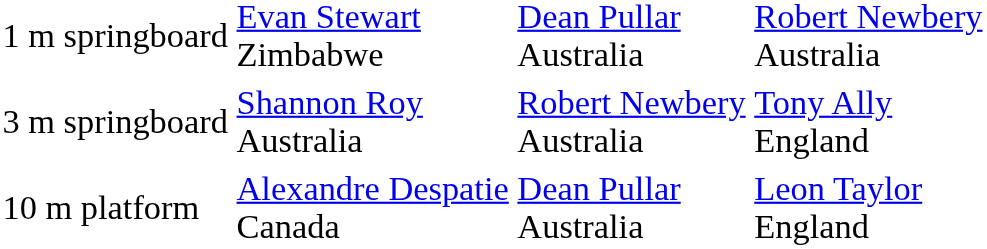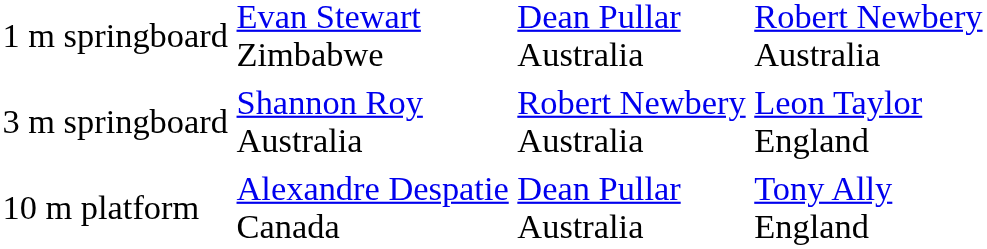3 m springboard | column 4: Tony Ally England -> Leon Taylor England
10 m platform | column 4: Leon Taylor England -> Tony Ally England
